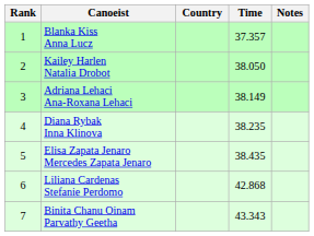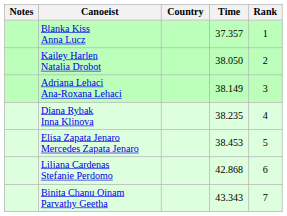columns swapped: Rank <-> Notes
Elisa Zapata Jenaro Mercedes Zapata Jenaro | Time: 38.435 -> 38.453
